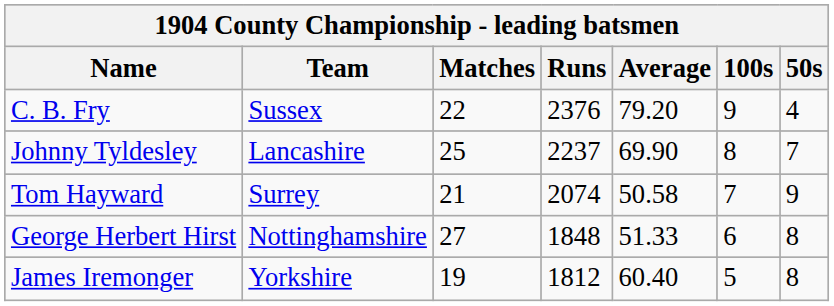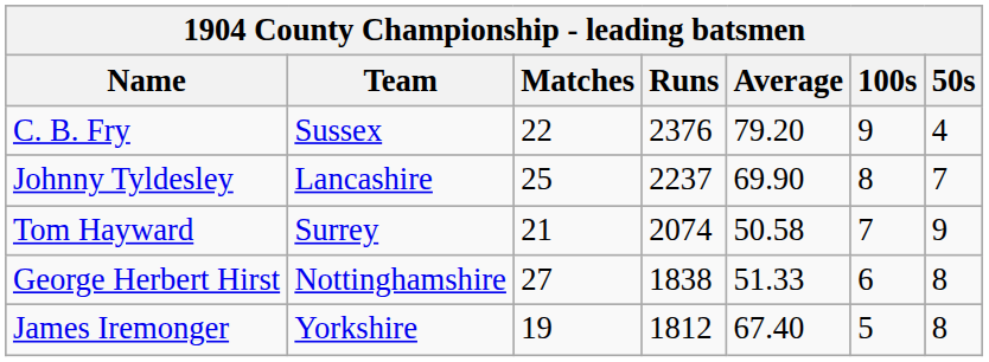George Herbert Hirst | Runs: 1848 -> 1838
James Iremonger | Average: 60.40 -> 67.40
